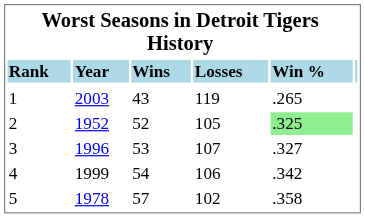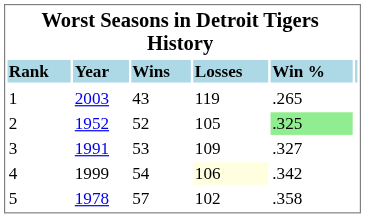3 | column 2: 1996 -> 1991
3 | column 4: 107 -> 109
4 | column 4: no background -> lightyellow background
